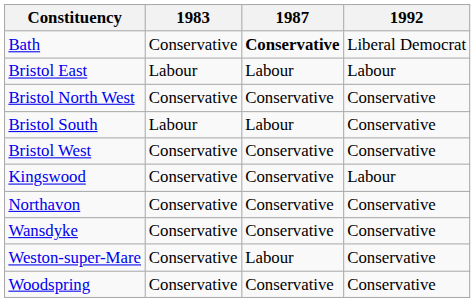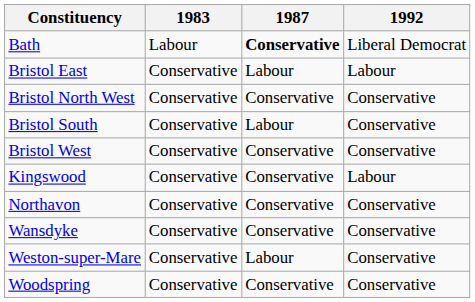Bath | 1983: Conservative -> Labour
Bristol East | 1983: Labour -> Conservative
Bristol South | 1983: Labour -> Conservative
